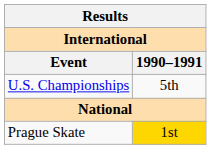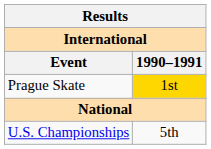rows swapped: Prague Skate <-> U.S. Championships
